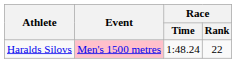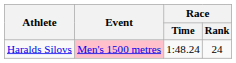Haralds Silovs | Race / Rank: 22 -> 24
